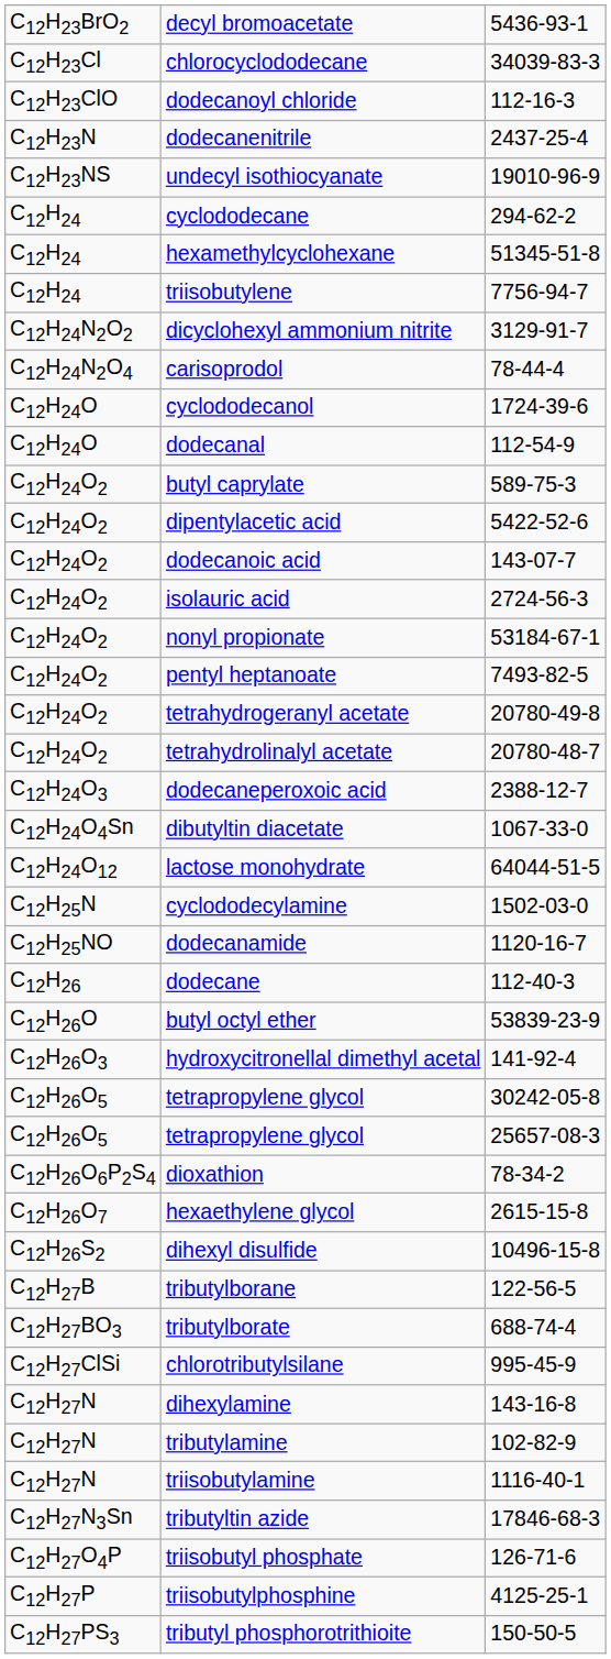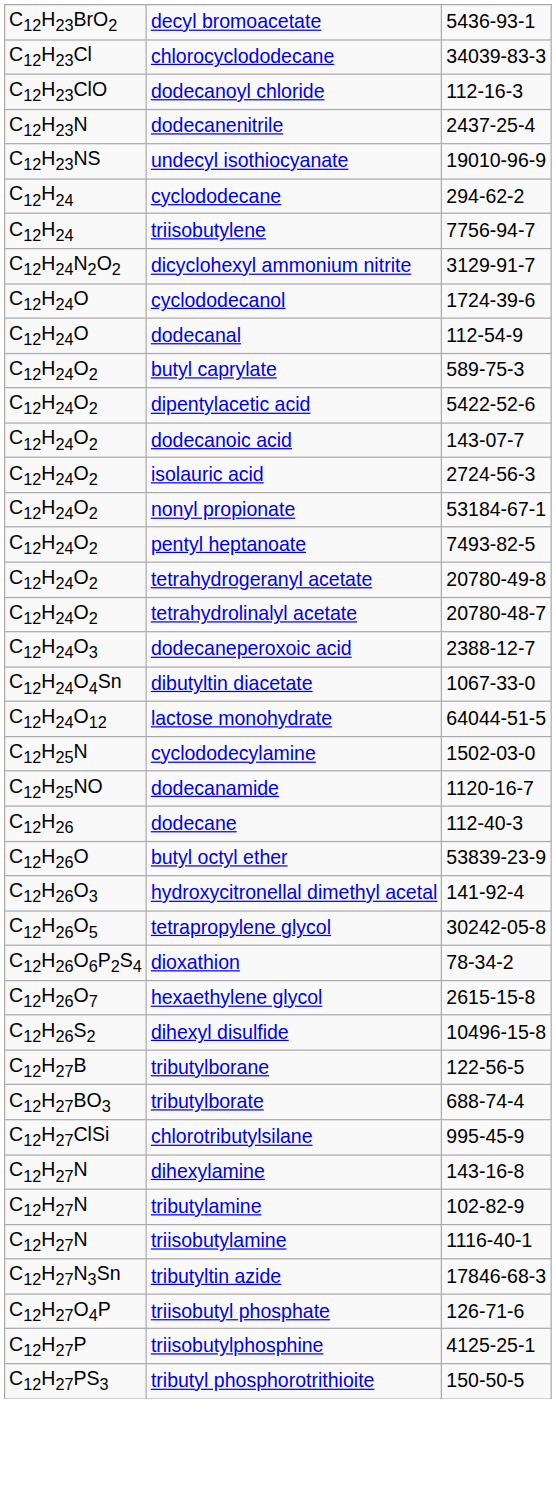- row: C12H24 | hexamethylcyclohexane | 51345-51-8
- row: C12H24N2O4 | carisoprodol | 78-44-4
- row: C12H26O5 | tetrapropylene glycol | 25657-08-3
